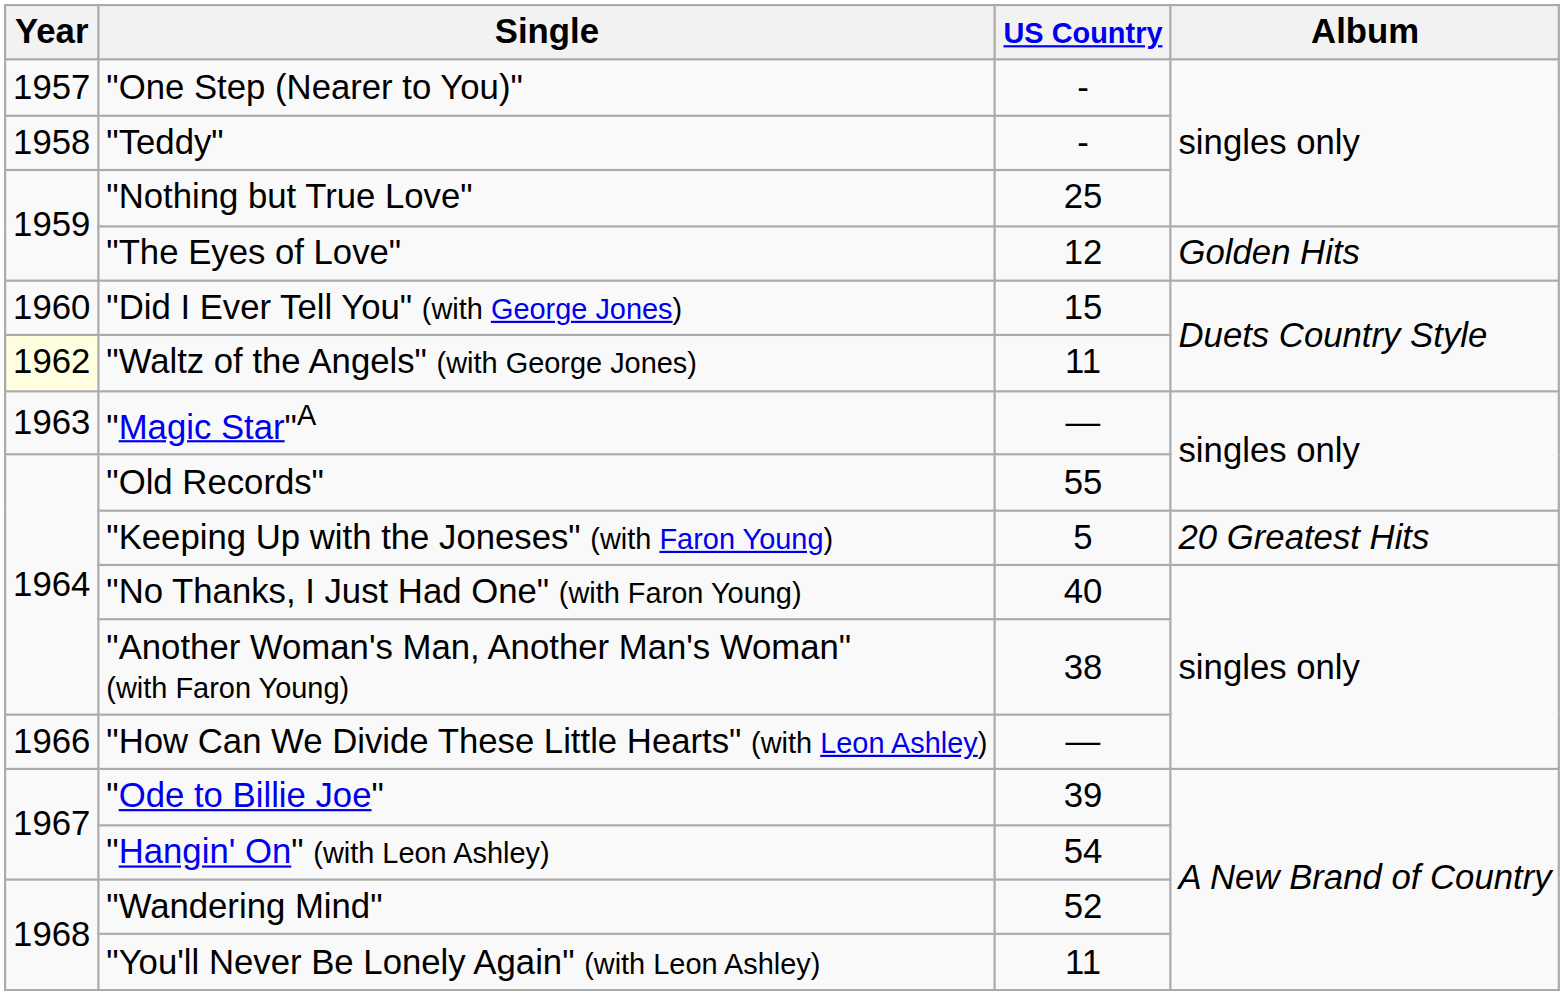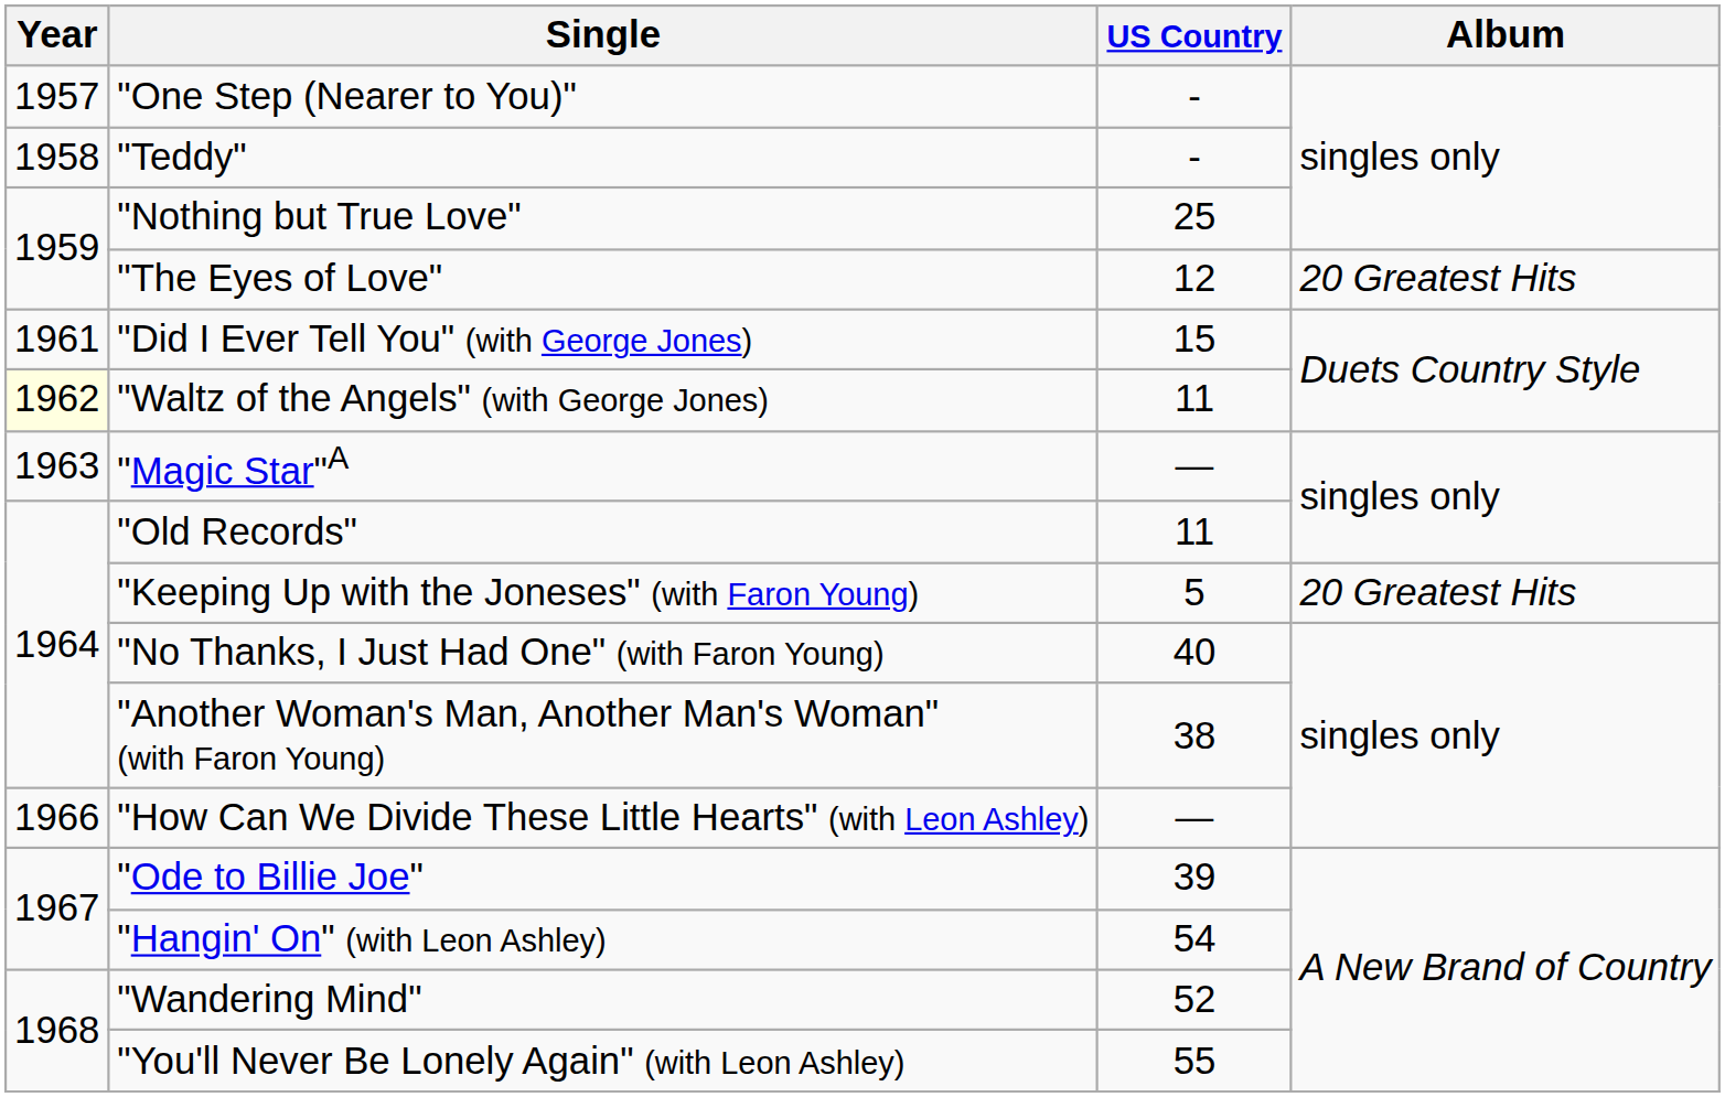"The Eyes of Love" | Album: Golden Hits -> 20 Greatest Hits
"Did I Ever Tell You" (with George Jones) | Year: 1960 -> 1961
"Old Records" | US Country: 55 -> 11
"You'll Never Be Lonely Again" (with Leon Ashley) | US Country: 11 -> 55
